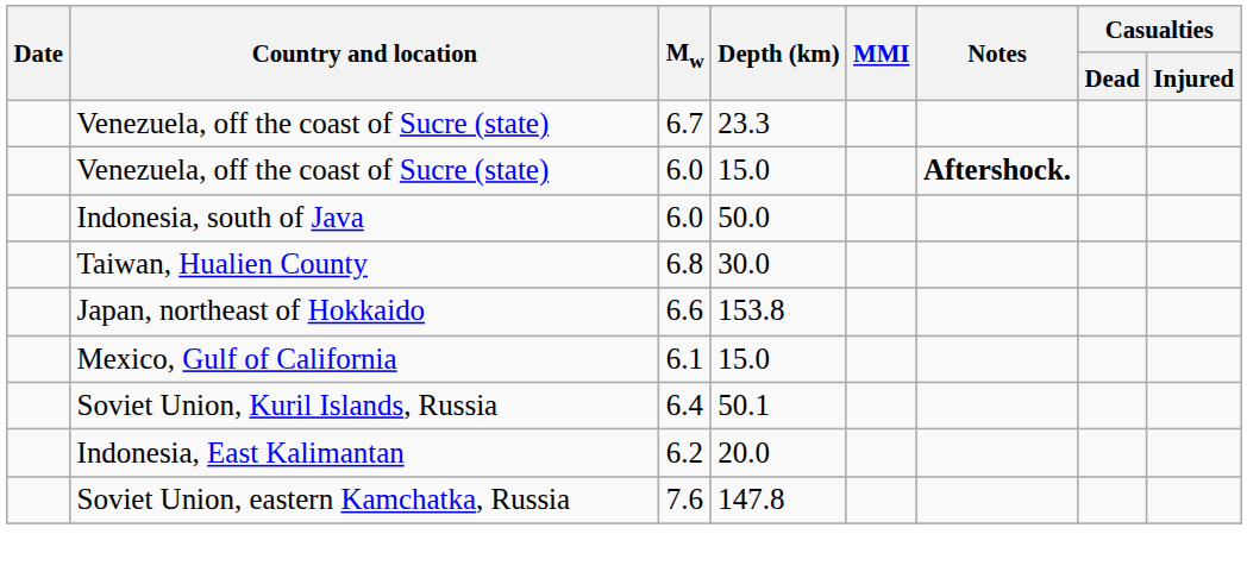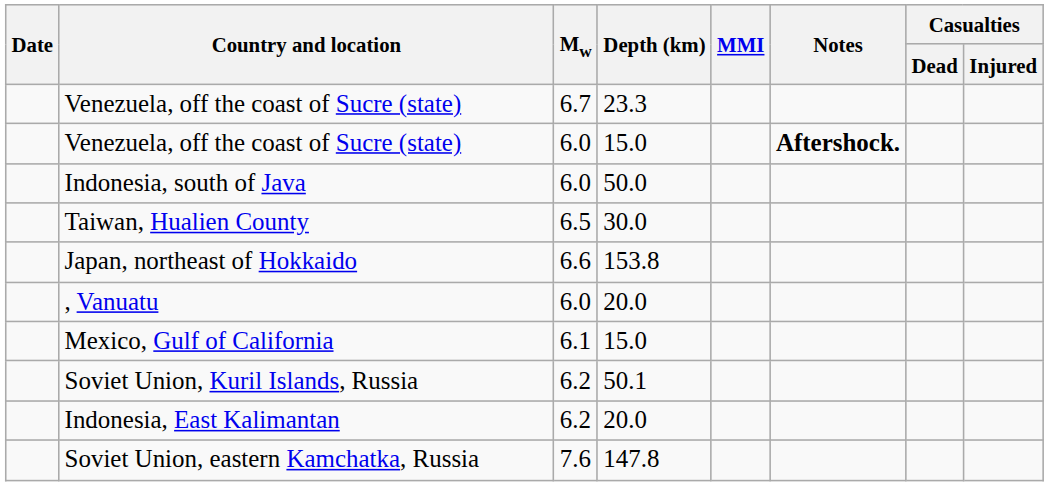Taiwan, Hualien County | Mw: 6.8 -> 6.5
+ row: , Vanuatu | 6.0 | 20.0
Soviet Union, Kuril Islands, Russia | Mw: 6.4 -> 6.2
